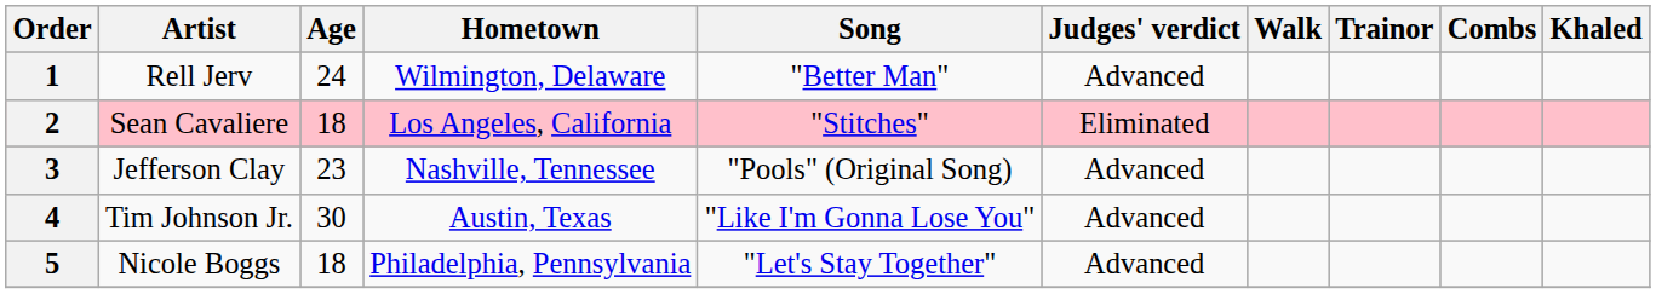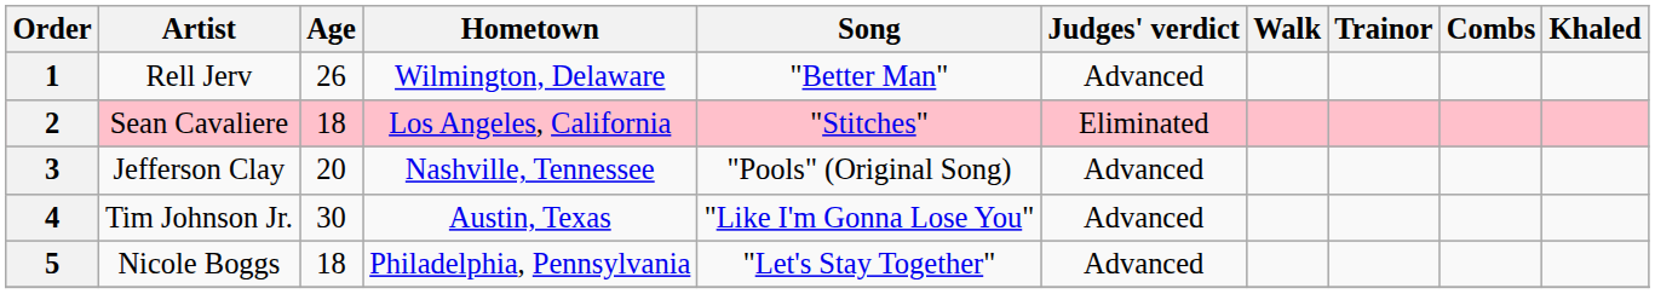1 | Age: 24 -> 26
3 | Age: 23 -> 20
